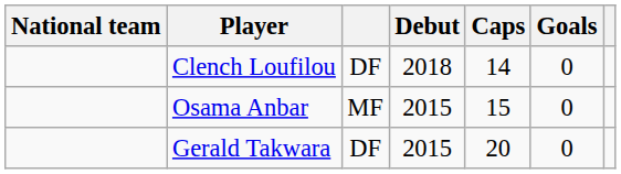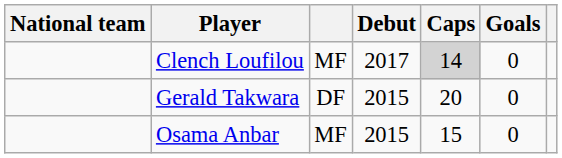Clench Loufilou | column 3: DF -> MF
Clench Loufilou | Debut: 2018 -> 2017
Clench Loufilou | Caps: no background -> lightgrey background
rows swapped: Osama Anbar <-> Gerald Takwara
